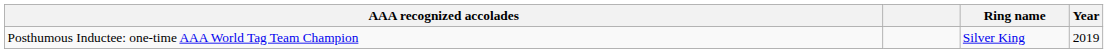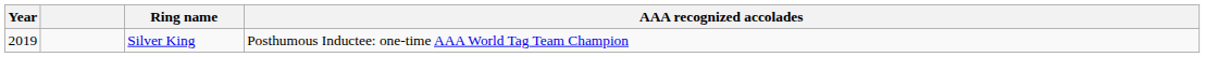columns swapped: Year <-> AAA recognized accolades
